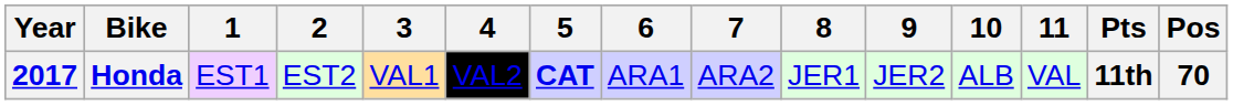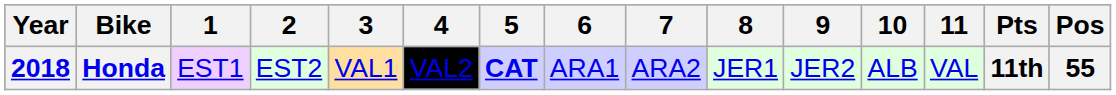Honda | Year: 2017 -> 2018
Honda | Pos: 70 -> 55
